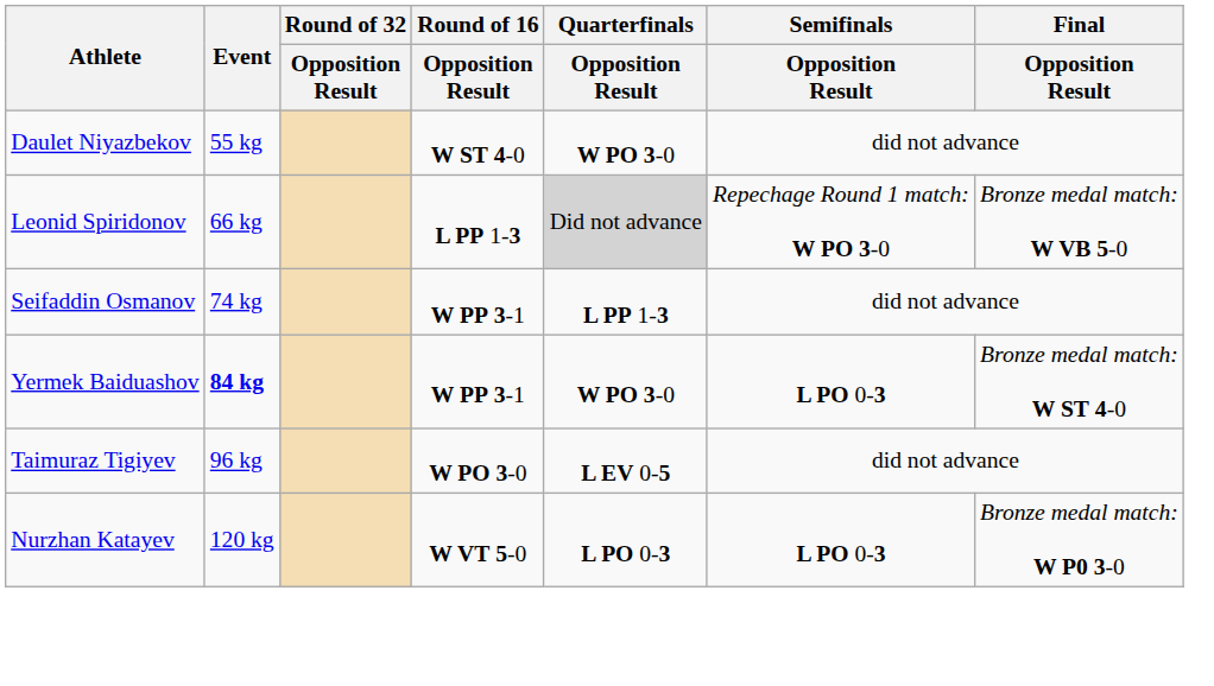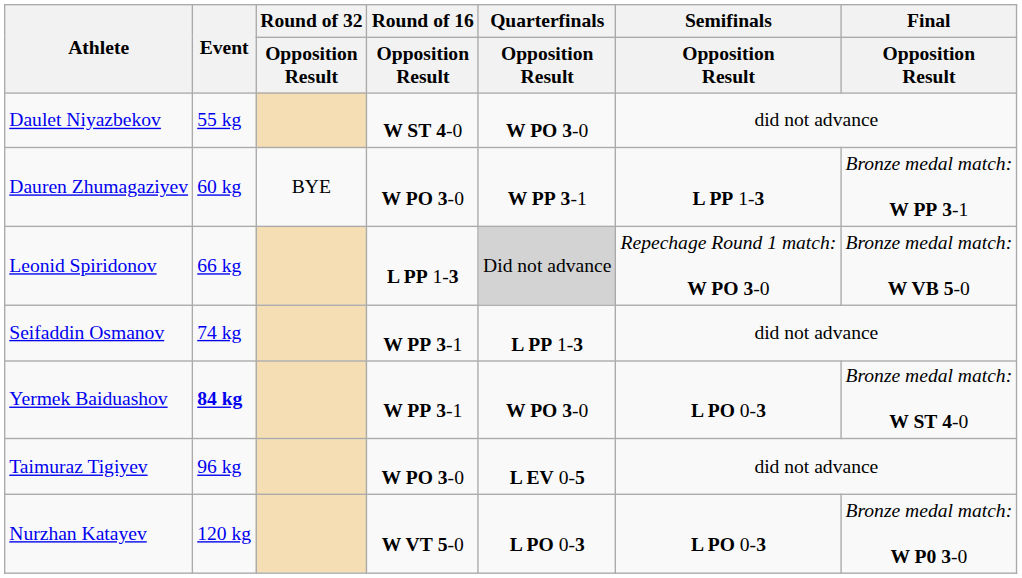+ row: Dauren Zhumagaziyev | 60 kg | BYE | W PO 3-0 | W PP 3-1 | L PP 1-3 | Bronze medal match: W PP 3-1
